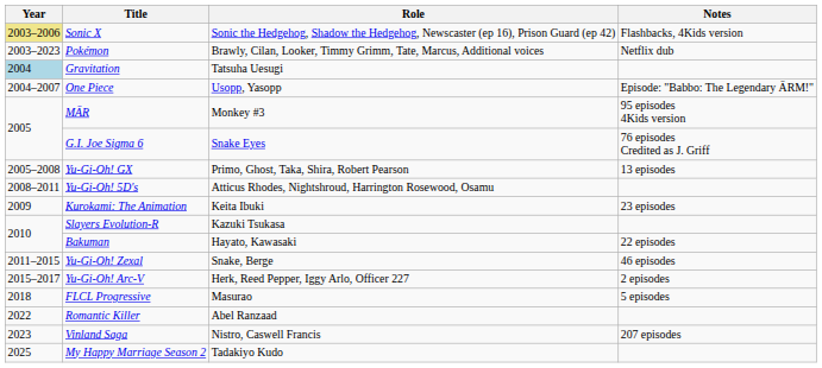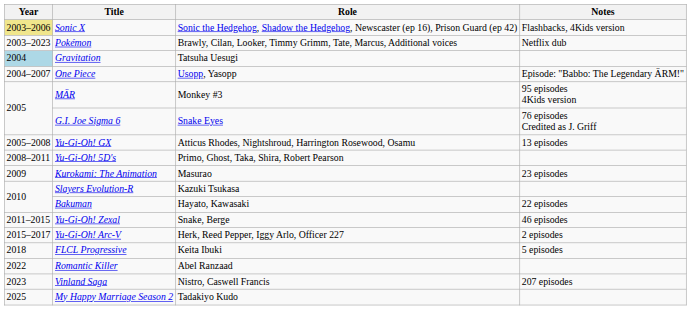Yu-Gi-Oh! GX | Role: Primo, Ghost, Taka, Shira, Robert Pearson -> Atticus Rhodes, Nightshroud, Harrington Rosewood, Osamu
Yu-Gi-Oh! 5D's | Role: Atticus Rhodes, Nightshroud, Harrington Rosewood, Osamu -> Primo, Ghost, Taka, Shira, Robert Pearson
Kurokami: The Animation | Role: Keita Ibuki -> Masurao
FLCL Progressive | Role: Masurao -> Keita Ibuki
